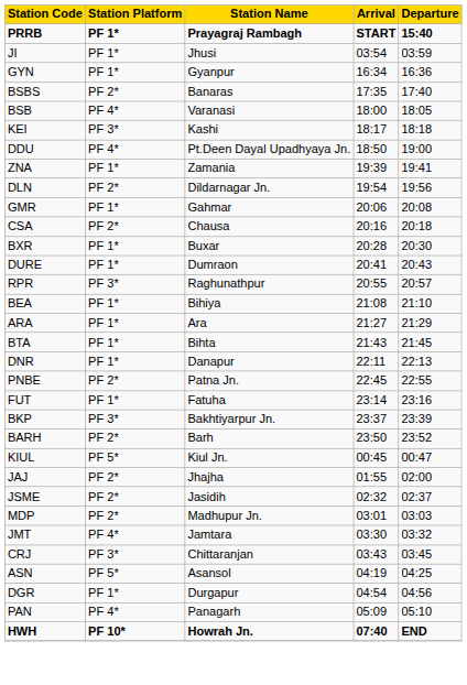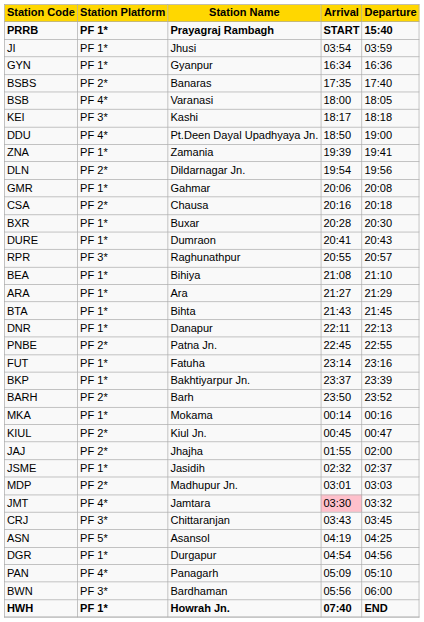BKP | Station Platform: PF 3* -> PF 1*
+ row: MKA | PF 1* | Mokama | 00:14 | 00:16
KIUL | Station Platform: PF 5* -> PF 2*
JSME | Station Platform: PF 2* -> PF 1*
JMT | Arrival: no background -> pink background
+ row: BWN | PF 3* | Bardhaman | 05:56 | 06:00
HWH | Station Platform: PF 10* -> PF 1*
